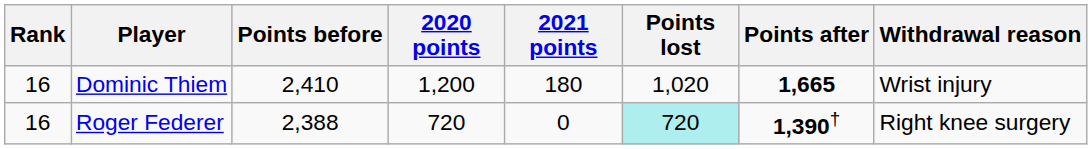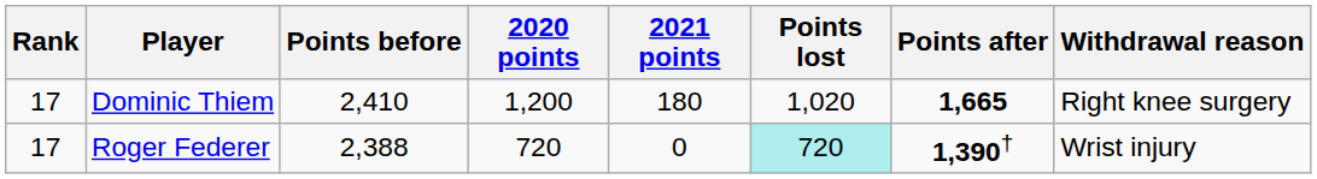Dominic Thiem | Rank: 16 -> 17
Dominic Thiem | Withdrawal reason: Wrist injury -> Right knee surgery
Roger Federer | Rank: 16 -> 17
Roger Federer | Withdrawal reason: Right knee surgery -> Wrist injury
